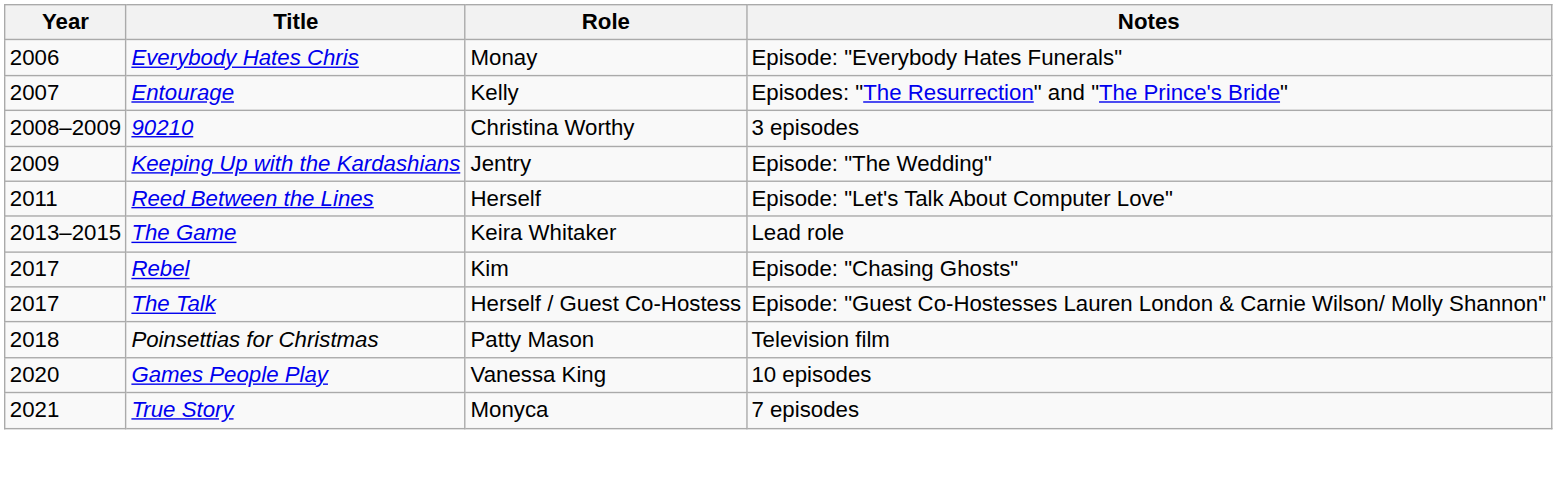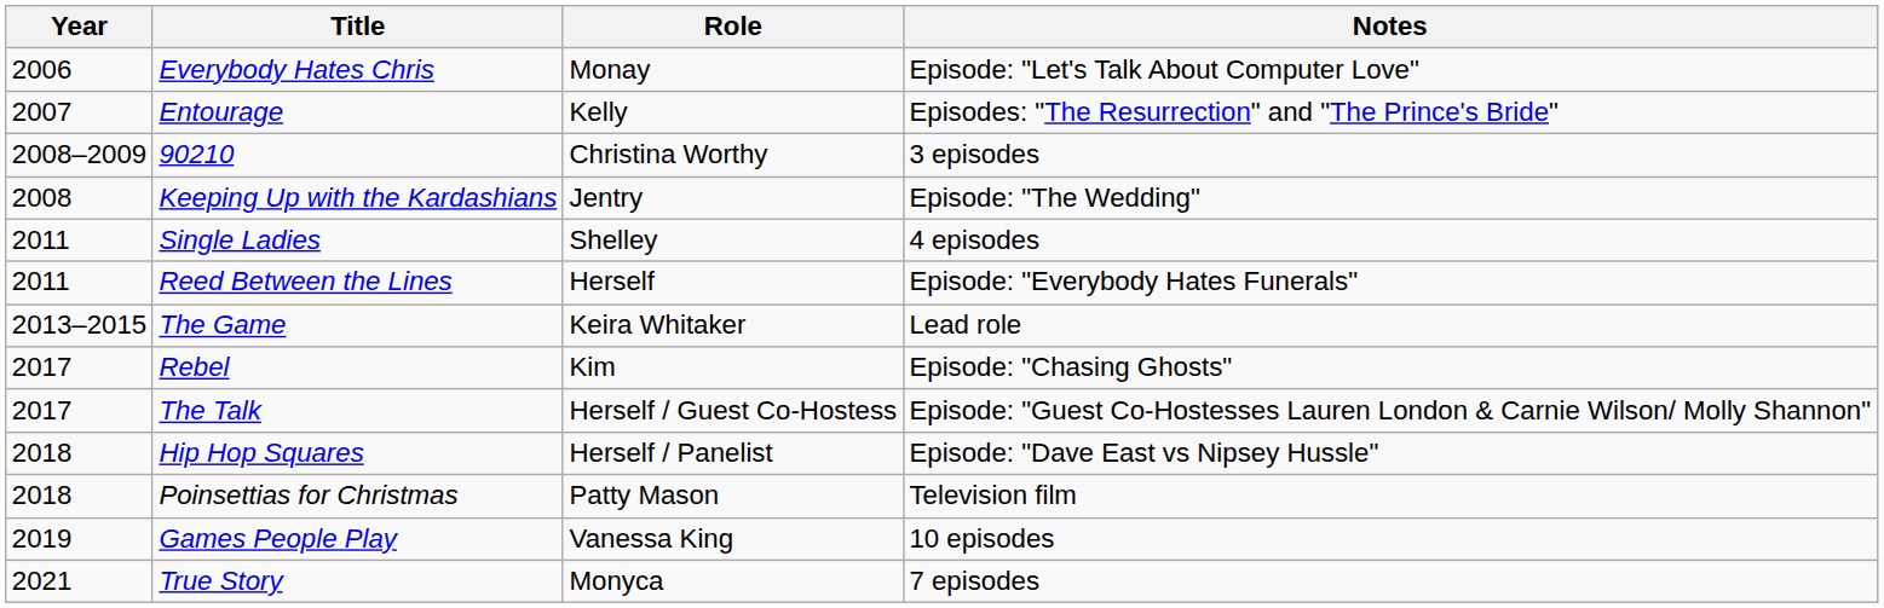Everybody Hates Chris | Notes: Episode: "Everybody Hates Funerals" -> Episode: "Let's Talk About Computer Love"
Keeping Up with the Kardashians | Year: 2009 -> 2008
+ row: 2011 | Single Ladies | Shelley | 4 episodes
Reed Between the Lines | Notes: Episode: "Let's Talk About Computer Love" -> Episode: "Everybody Hates Funerals"
+ row: 2018 | Hip Hop Squares | Herself / Panelist | Episode: "Dave East vs Nipsey Hussle"
Games People Play | Year: 2020 -> 2019
